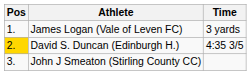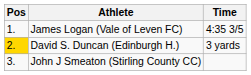James Logan (Vale of Leven FC) | Time: 3 yards -> 4:35 3/5
David S. Duncan (Edinburgh H.) | Time: 4:35 3/5 -> 3 yards
